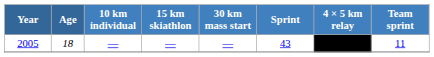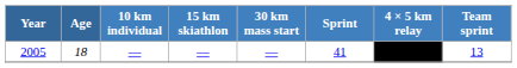2005 | Sprint: 43 -> 41
2005 | Team sprint: 11 -> 13
